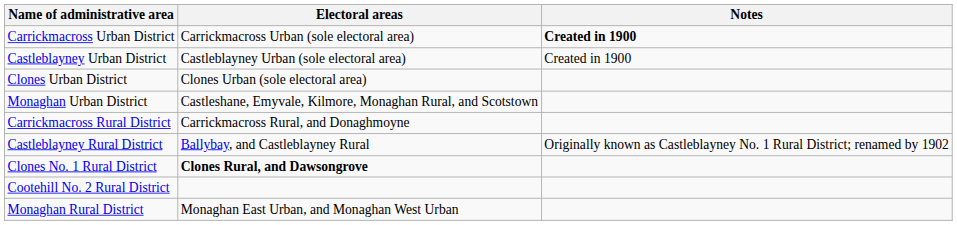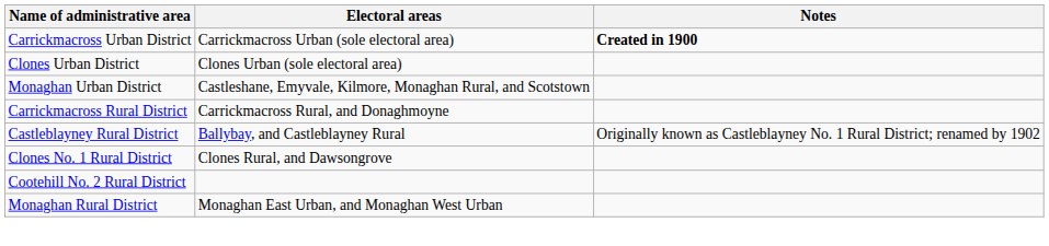- row: Castleblayney Urban District | Castleblayney Urban (sole electoral area) | Created in 1900
Clones No. 1 Rural District | Electoral areas: bold -> normal
